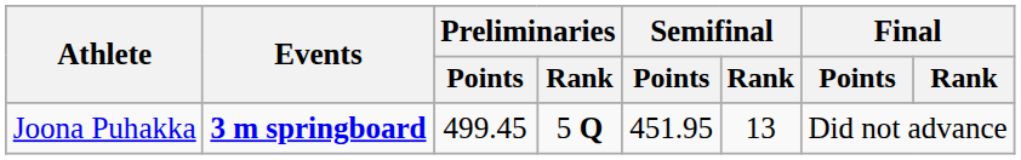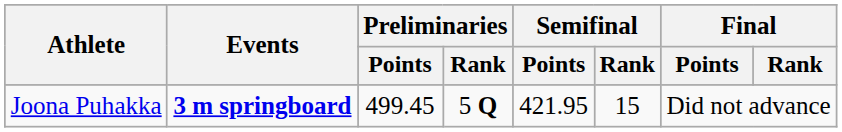Joona Puhakka | Semifinal / Points: 451.95 -> 421.95
Joona Puhakka | Semifinal / Rank: 13 -> 15
